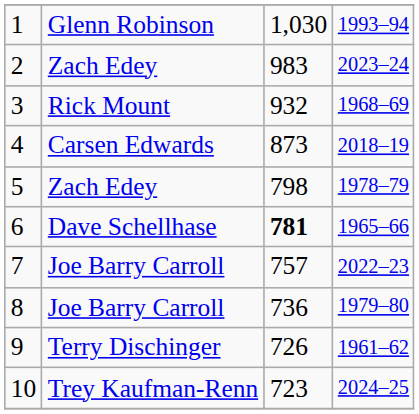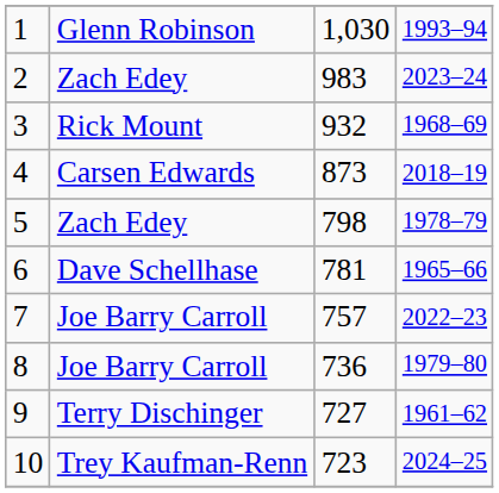6 | column 3: bold -> normal
9 | column 3: 726 -> 727
